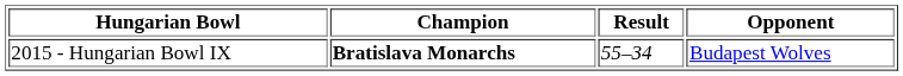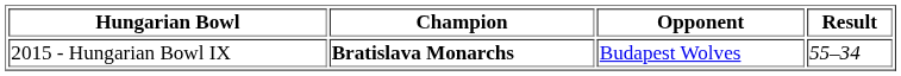columns swapped: Opponent <-> Result
